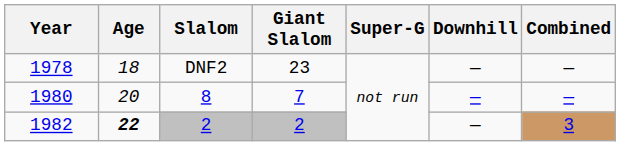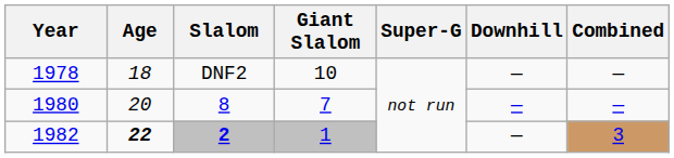1978 | Giant Slalom: 23 -> 10
1982 | Slalom: normal -> bold
1982 | Giant Slalom: 2 -> 1
